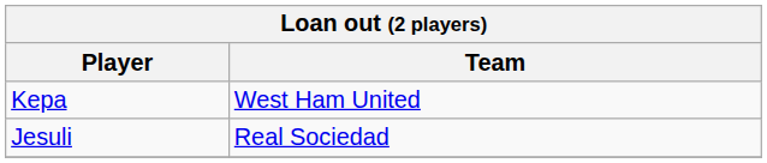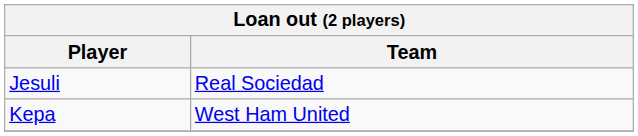rows swapped: Jesuli <-> Kepa
